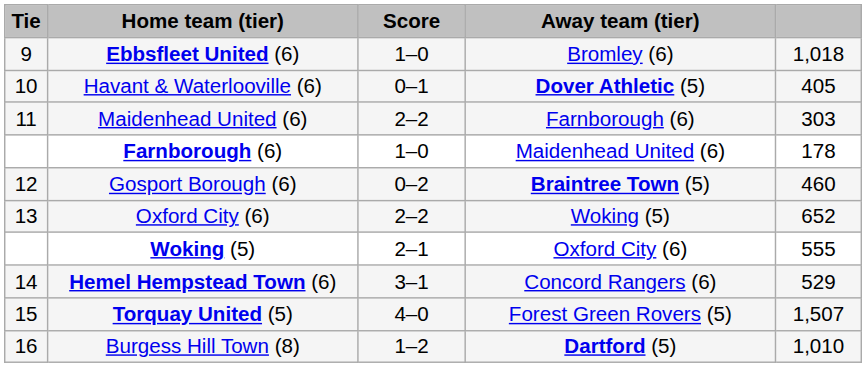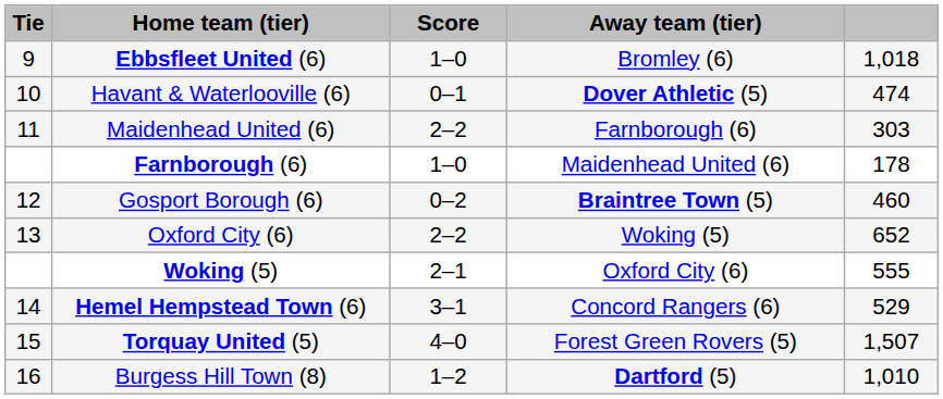Havant & Waterlooville (6) | column 5: 405 -> 474
